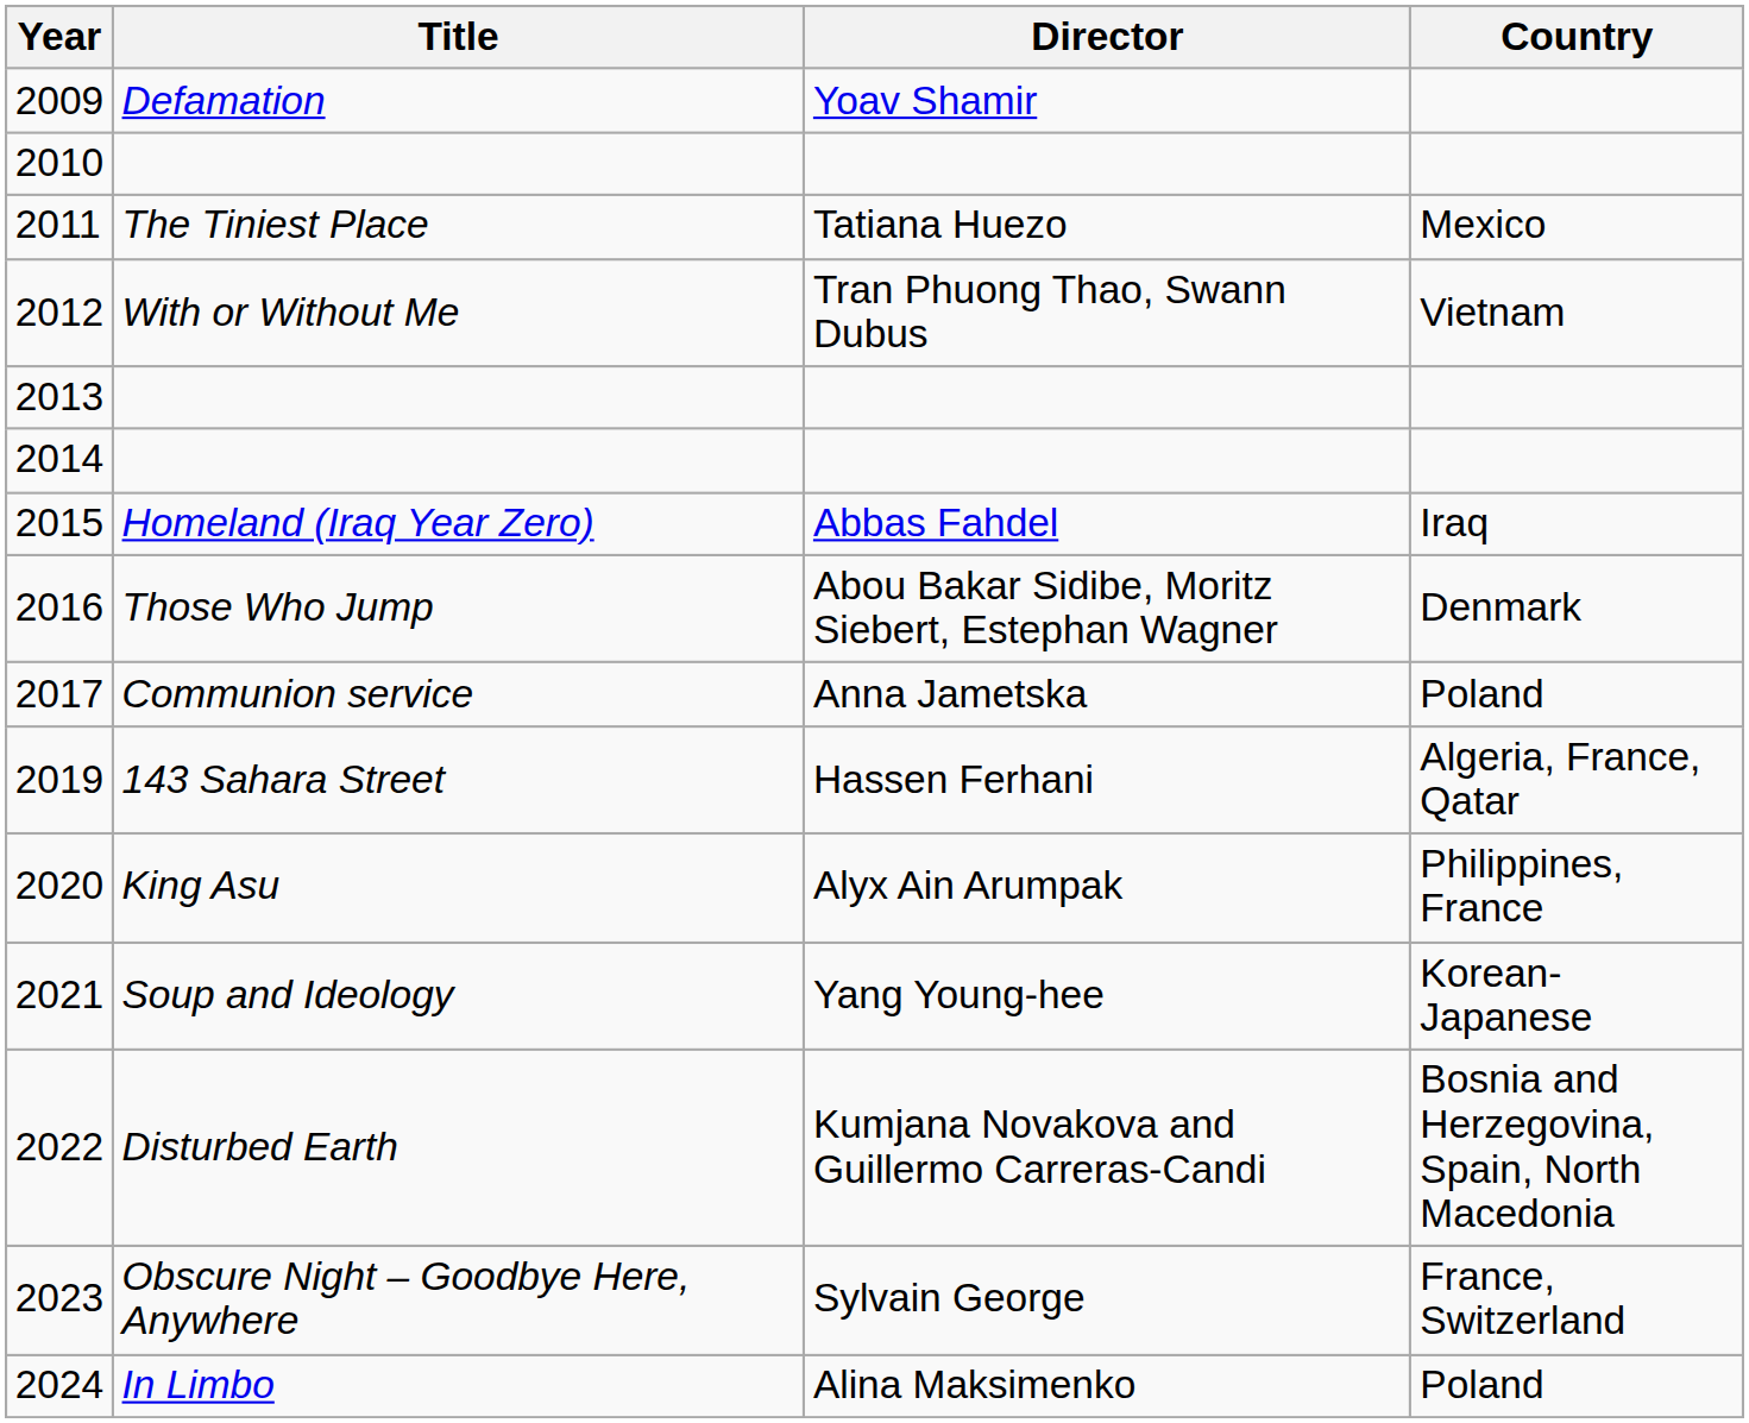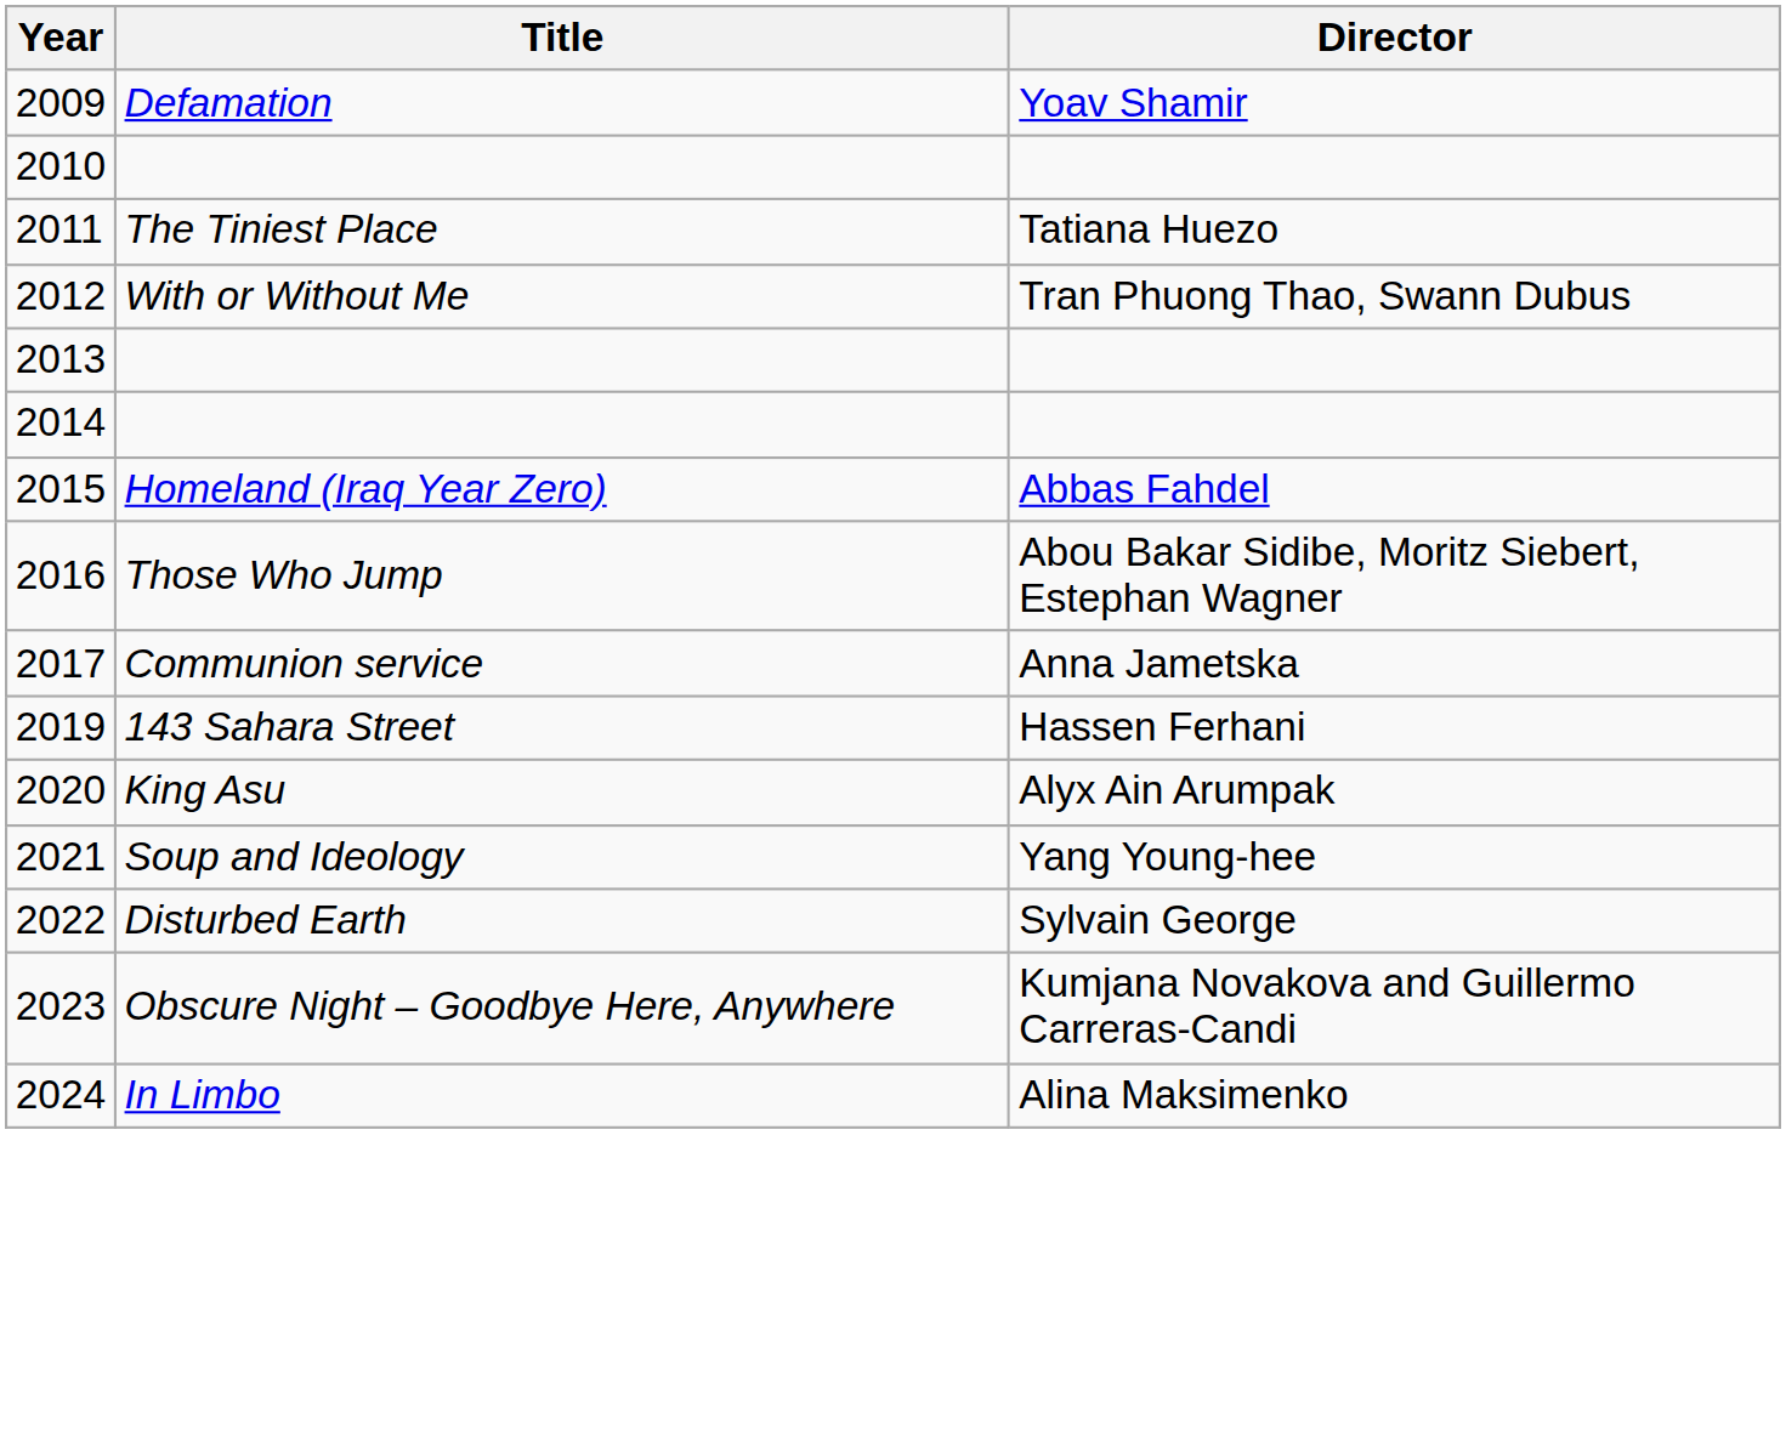- column: Country | Mexico | Vietnam | Iraq | Denmark | Poland | Algeria, France, Qatar | Philippines, France | Korean-Japanese | Bosnia and Herzegovina, Spain, North Macedonia | France, Switzerland | Poland
2022 | Director: Kumjana Novakova and Guillermo Carreras-Candi -> Sylvain George
2023 | Director: Sylvain George -> Kumjana Novakova and Guillermo Carreras-Candi
